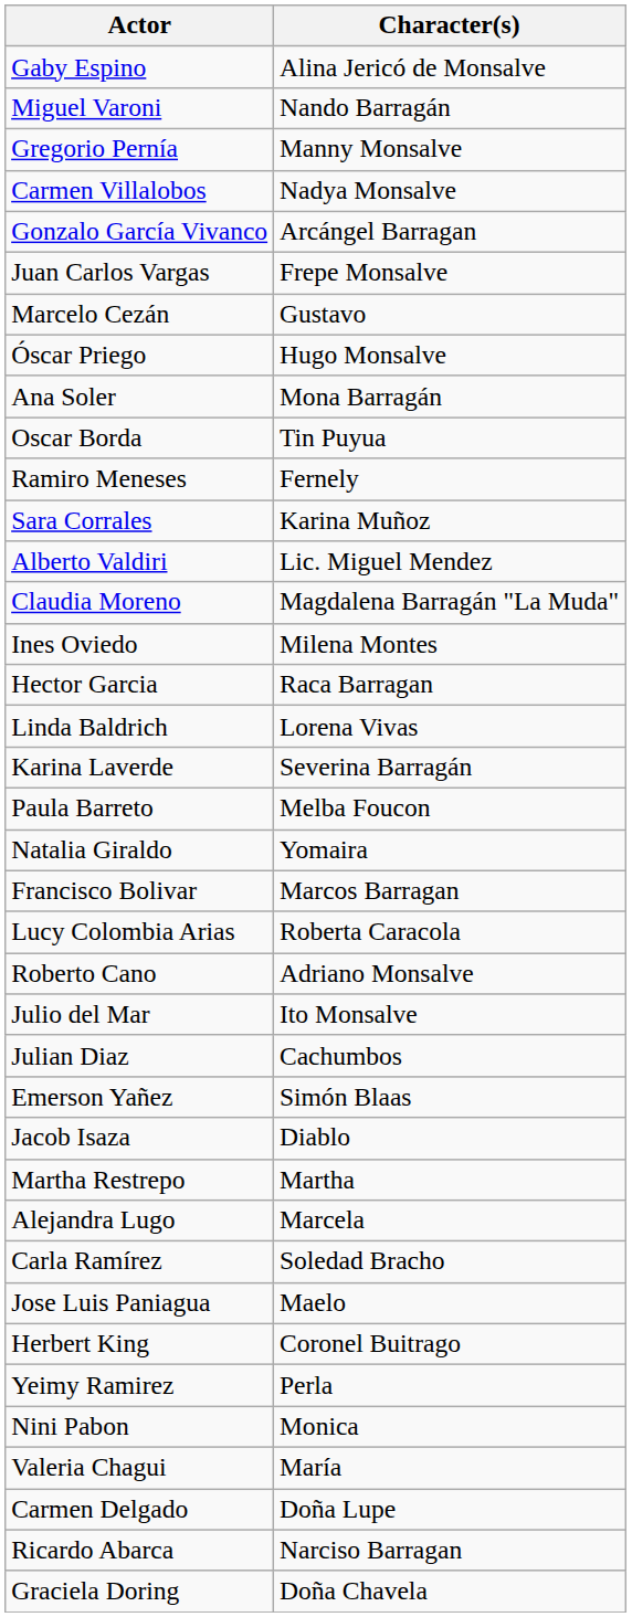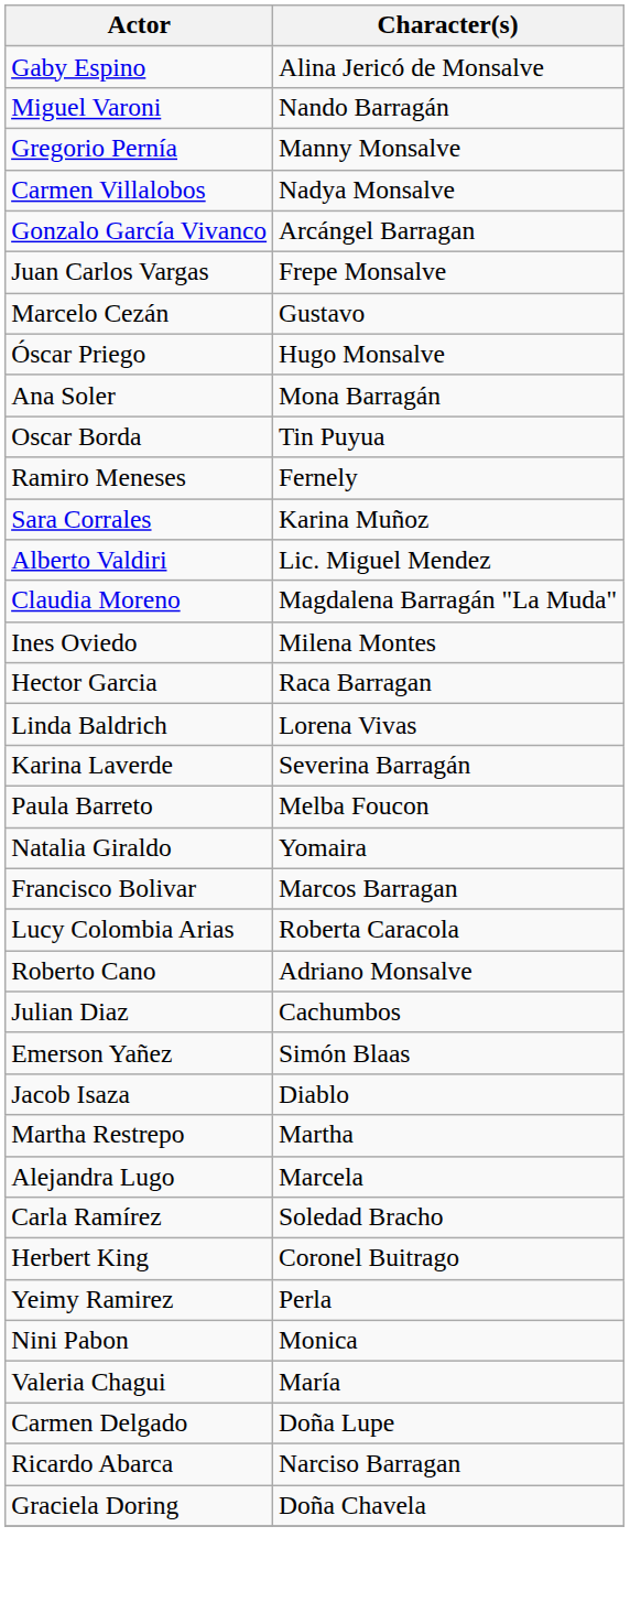- row: Julio del Mar | Ito Monsalve
- row: Jose Luis Paniagua | Maelo
